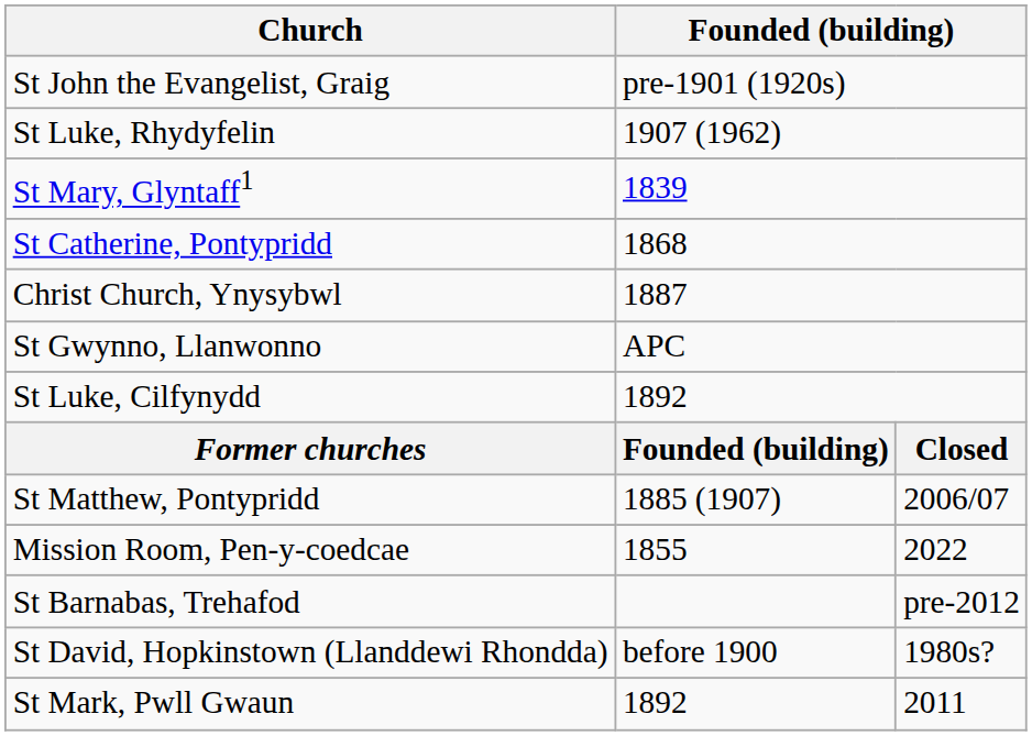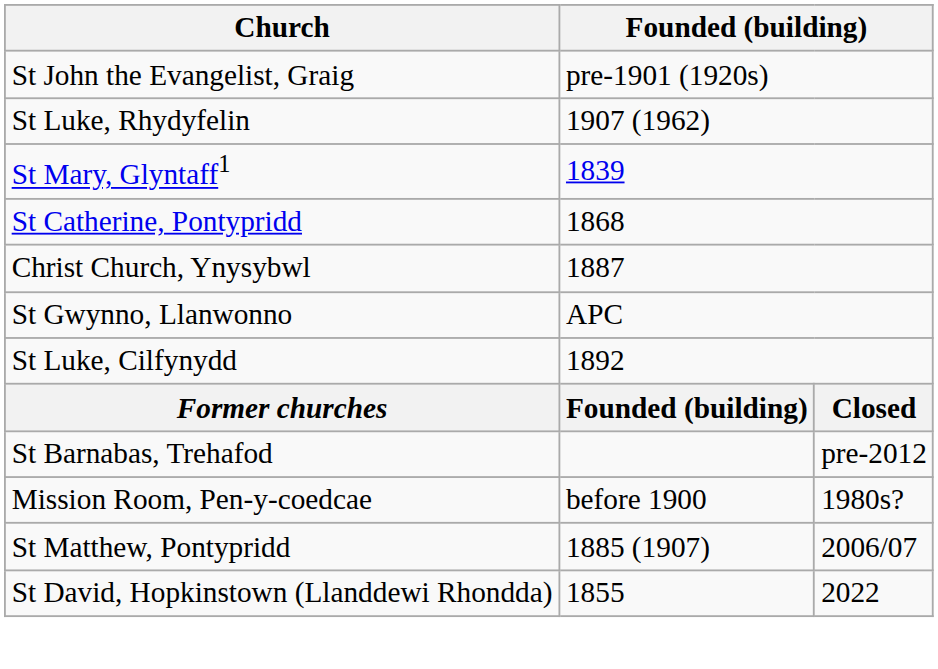rows swapped: St Matthew, Pontypridd <-> St Barnabas, Trehafod
Mission Room, Pen-y-coedcae | column 2: 1855 -> before 1900
Mission Room, Pen-y-coedcae | column 3: 2022 -> 1980s?
St David, Hopkinstown (Llanddewi Rhondda) | column 2: before 1900 -> 1855
St David, Hopkinstown (Llanddewi Rhondda) | column 3: 1980s? -> 2022
- row: St Mark, Pwll Gwaun | 1892 | 2011
